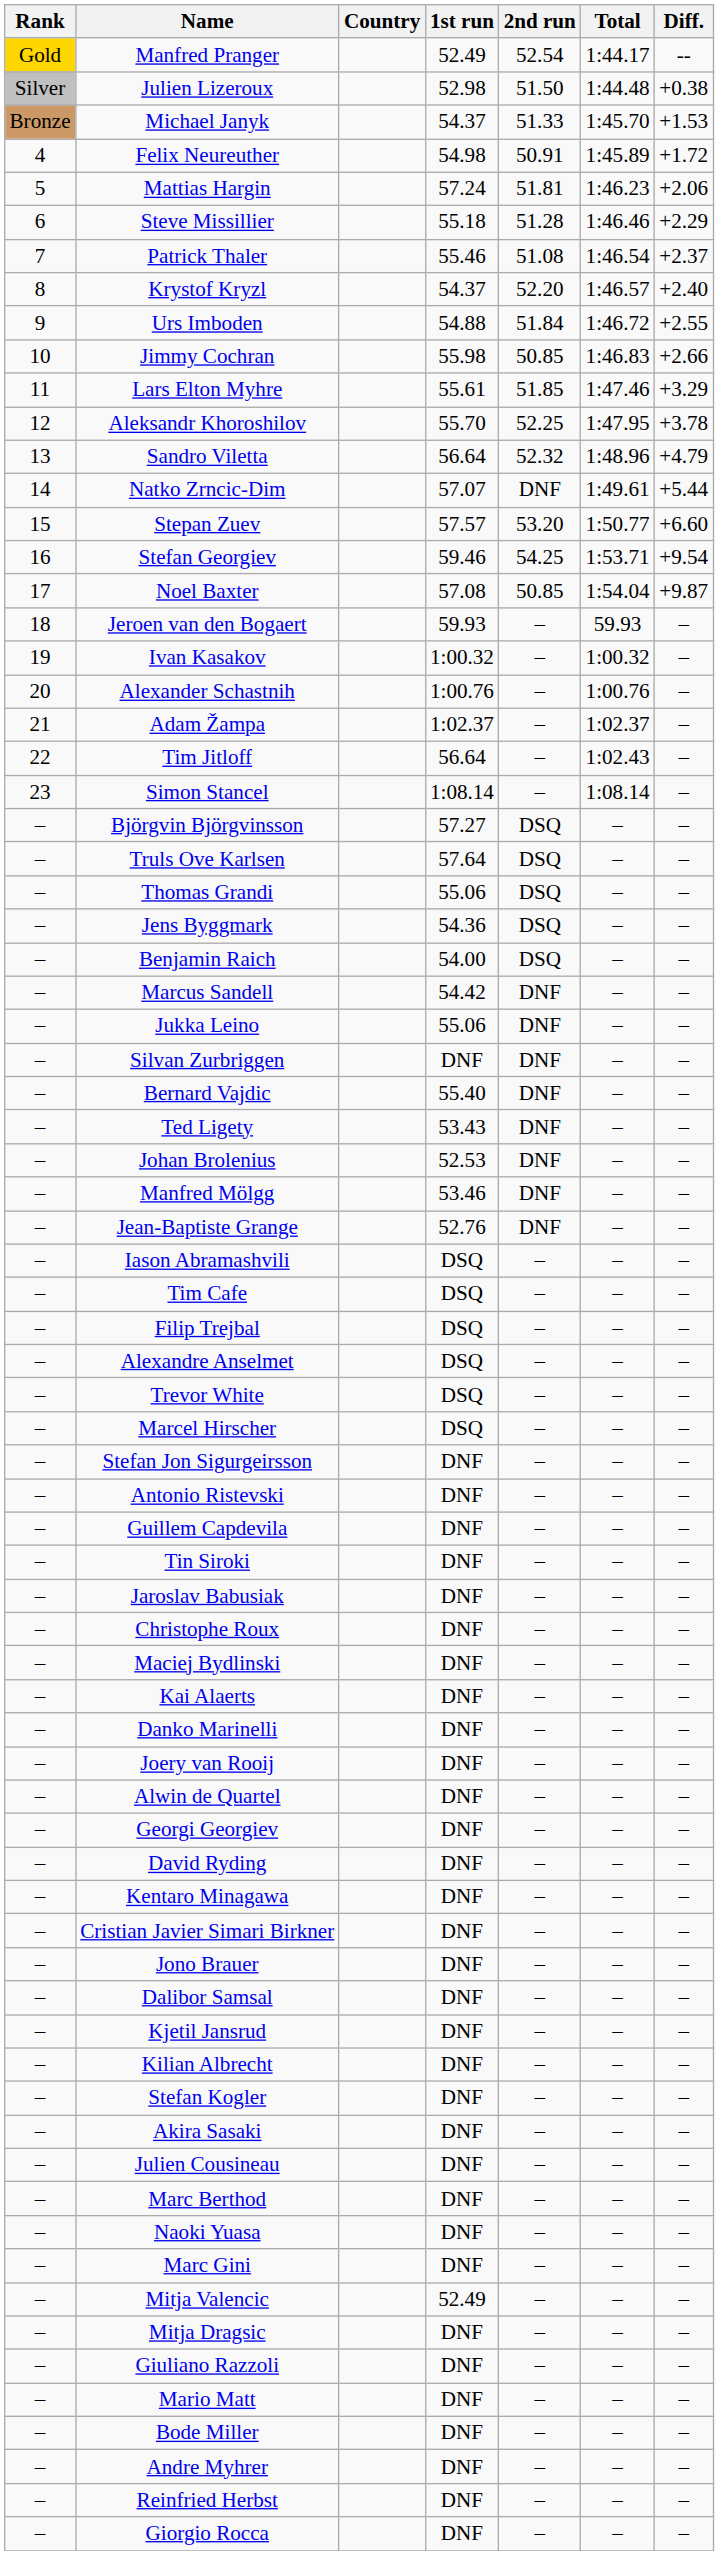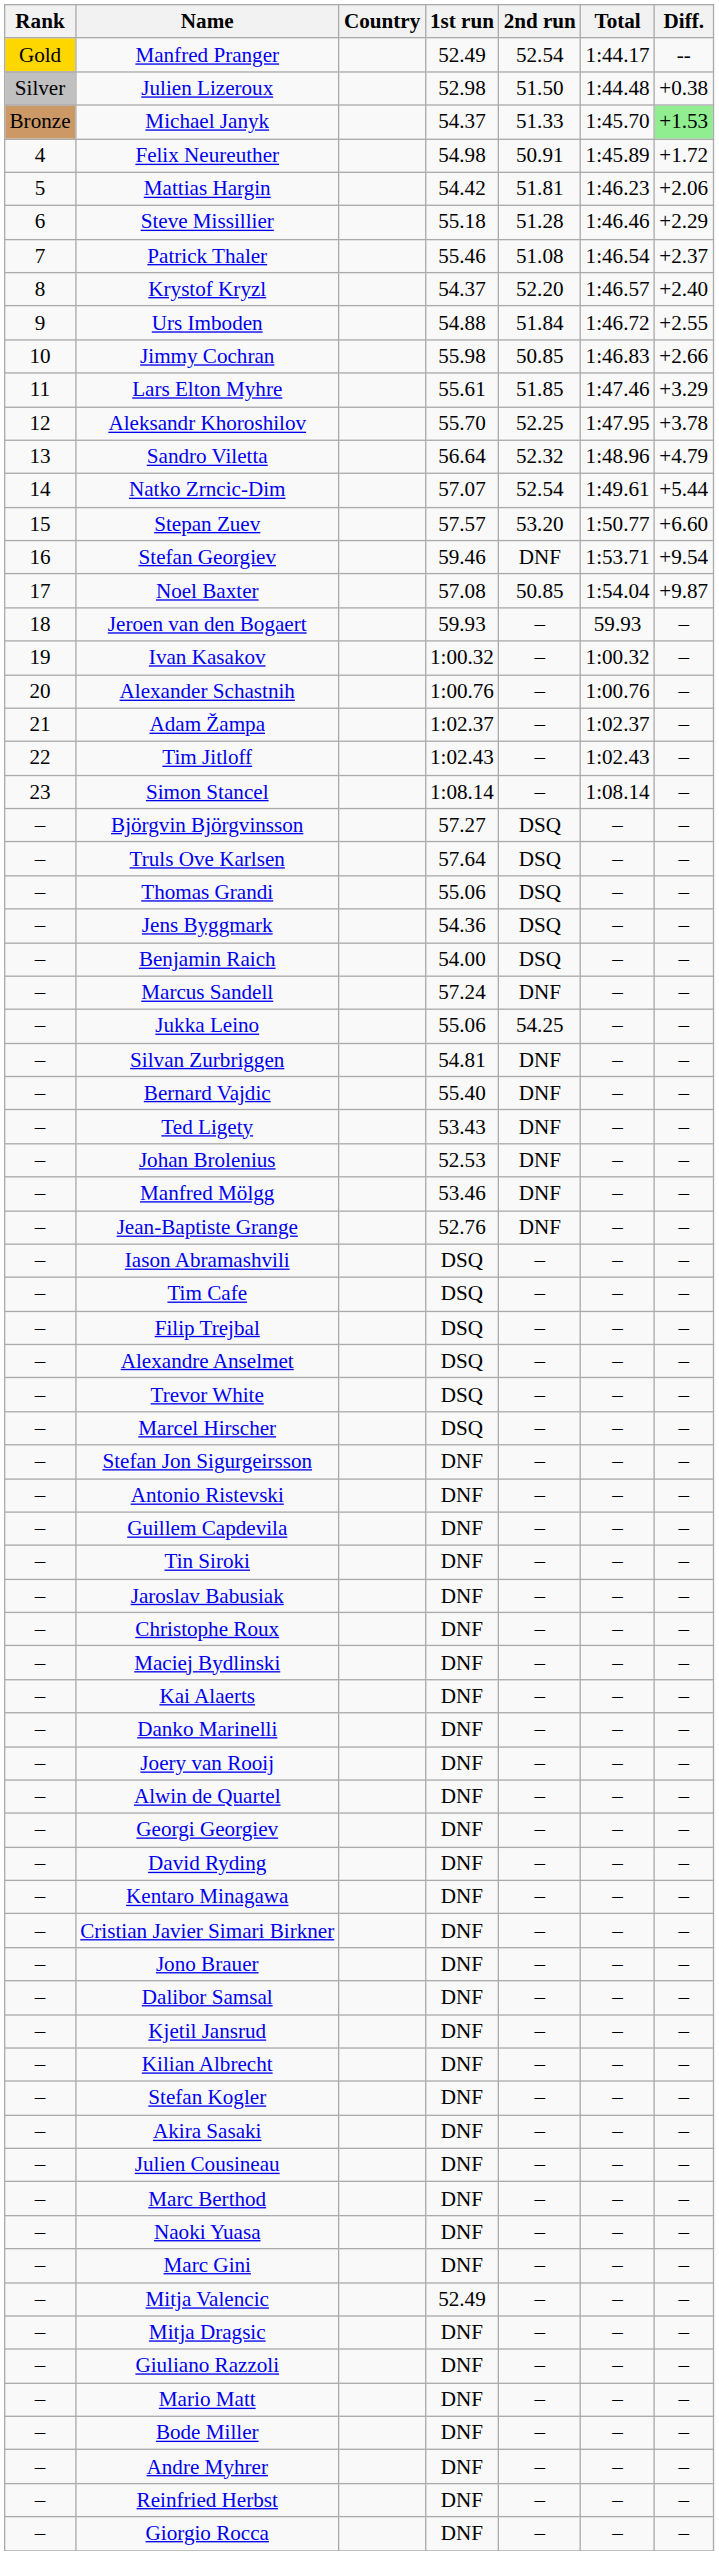Michael Janyk | Diff.: no background -> lightgreen background
Mattias Hargin | 1st run: 57.24 -> 54.42
Natko Zrncic-Dim | 2nd run: DNF -> 52.54
Stefan Georgiev | 2nd run: 54.25 -> DNF
Tim Jitloff | 1st run: 56.64 -> 1:02.43
Marcus Sandell | 1st run: 54.42 -> 57.24
Jukka Leino | 2nd run: DNF -> 54.25
Silvan Zurbriggen | 1st run: DNF -> 54.81
